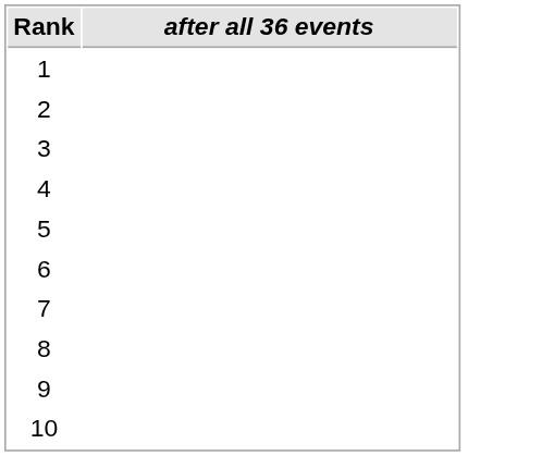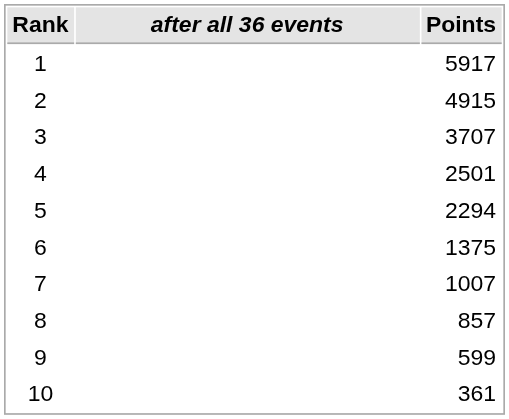+ column: Points | 5917 | 4915 | 3707 | 2501 | 2294 | 1375 | 1007 | 857 | 599 | 361
